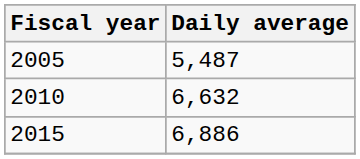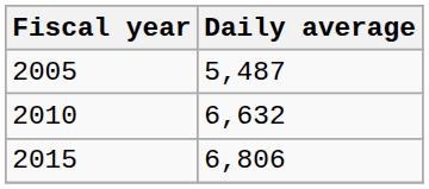2015 | Daily average: 6,886 -> 6,806
